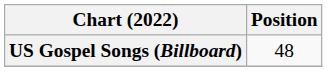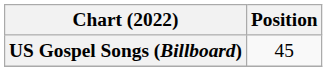US Gospel Songs (Billboard) | Position: 48 -> 45
